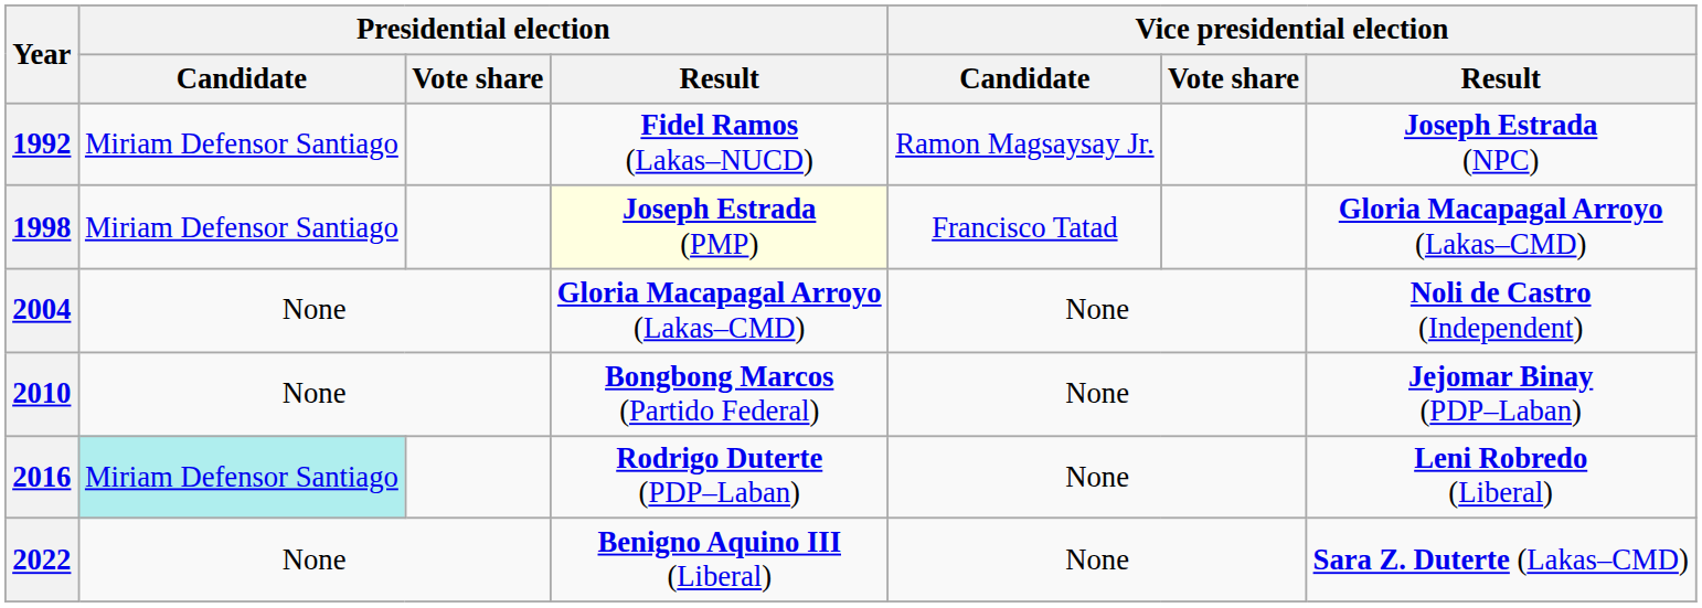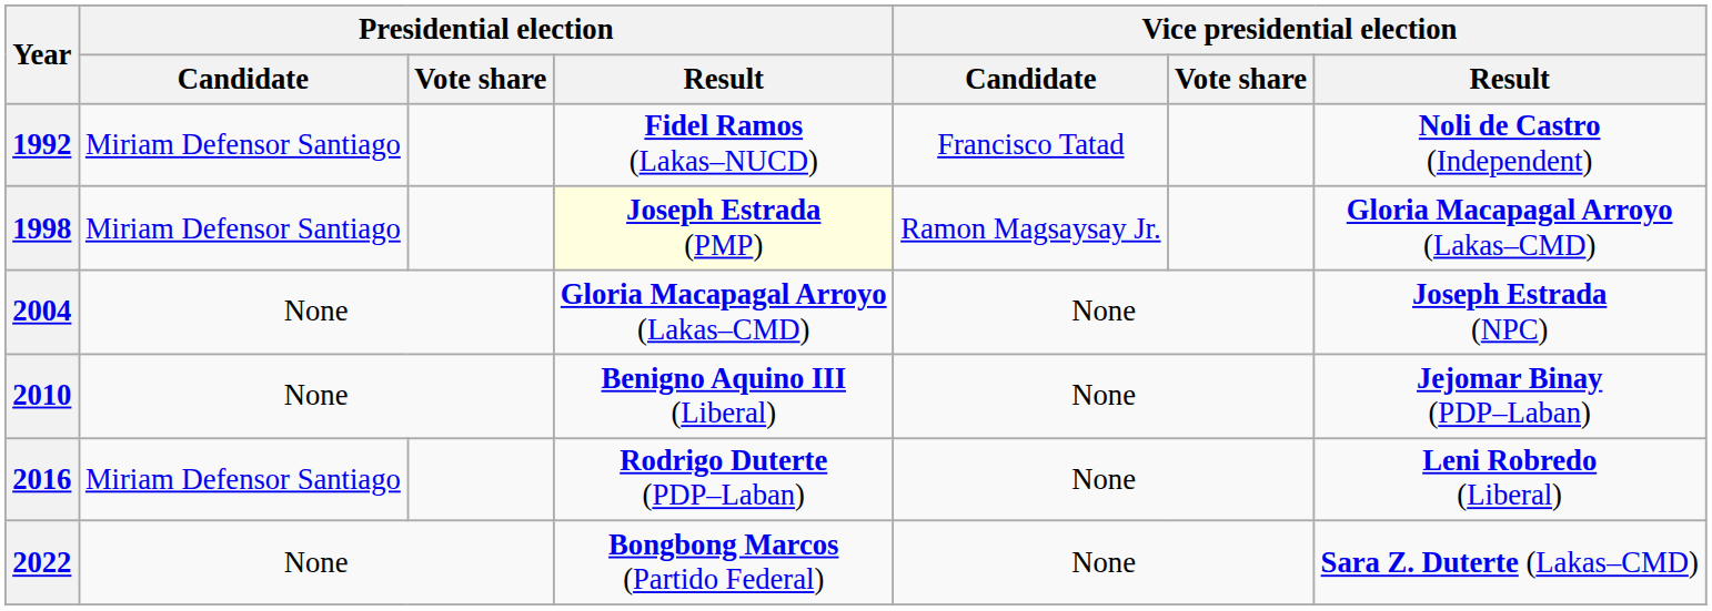1992 | Vice presidential election / Candidate: Ramon Magsaysay Jr. -> Francisco Tatad
1992 | Vice presidential election / Result: Joseph Estrada (NPC) -> Noli de Castro (Independent)
1998 | Vice presidential election / Candidate: Francisco Tatad -> Ramon Magsaysay Jr.
2004 | Vice presidential election / Result: Noli de Castro (Independent) -> Joseph Estrada (NPC)
2010 | Presidential election / Result: Bongbong Marcos (Partido Federal) -> Benigno Aquino III (Liberal)
2016 | Presidential election / Candidate: paleturquoise background -> no background
2022 | Presidential election / Result: Benigno Aquino III (Liberal) -> Bongbong Marcos (Partido Federal)
